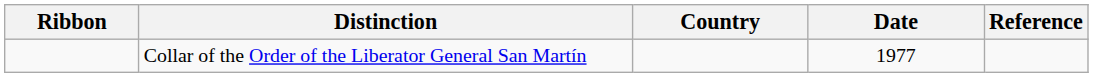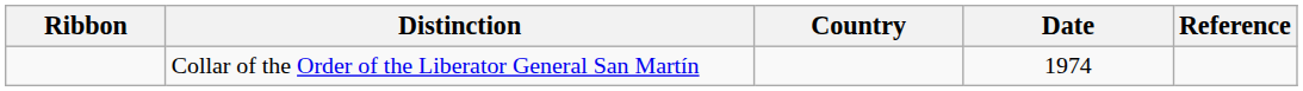Collar of the Order of the Liberator General San Martín | Date: 1977 -> 1974
